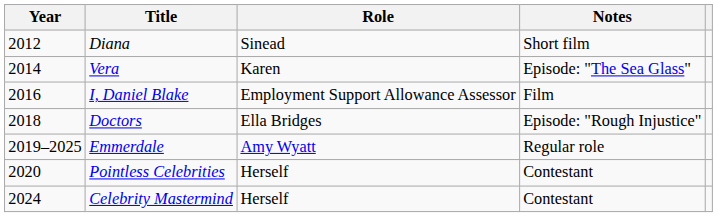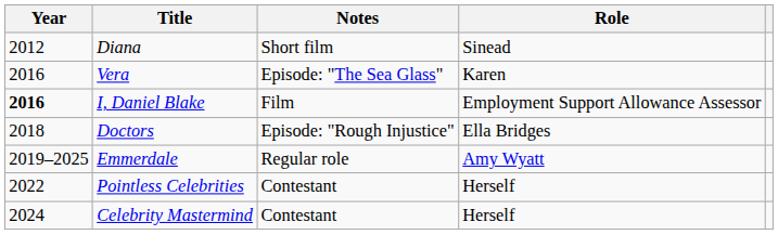columns swapped: Role <-> Notes
Vera | Year: 2014 -> 2016
I, Daniel Blake | Year: normal -> bold
Pointless Celebrities | Year: 2020 -> 2022
